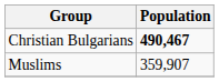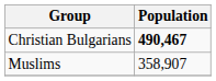Muslims | Population: 359,907 -> 358,907
